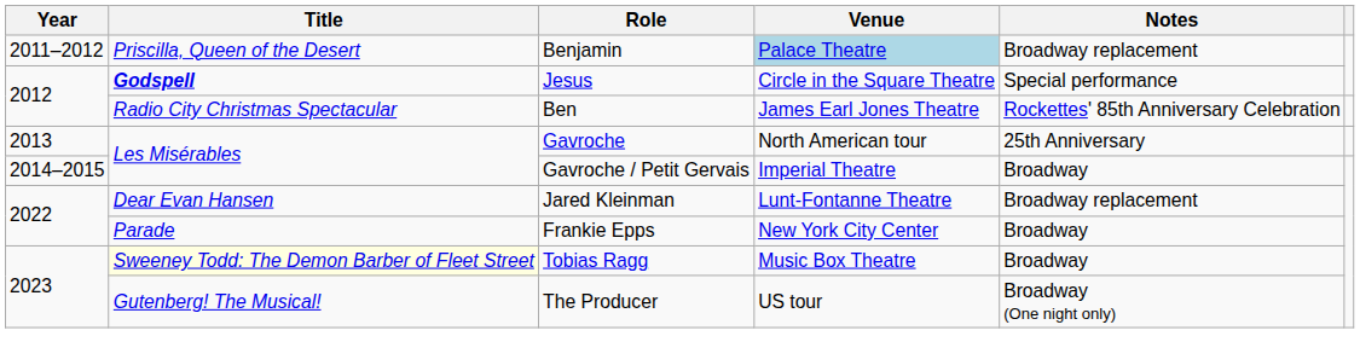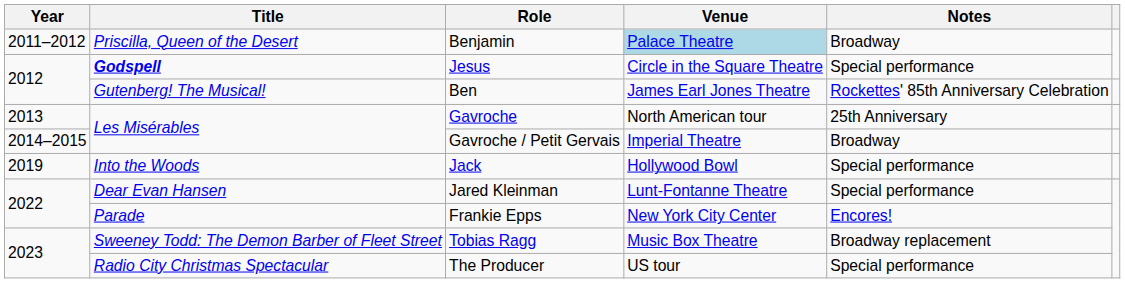Benjamin | Notes: Broadway replacement -> Broadway
Ben | Title: Radio City Christmas Spectacular -> Gutenberg! The Musical!
+ row: 2019 | Into the Woods | Jack | Hollywood Bowl | Special performance
Jared Kleinman | Notes: Broadway replacement -> Special performance
Frankie Epps | Notes: Broadway -> Encores!
Tobias Ragg | Title: lightyellow background -> no background
Tobias Ragg | Notes: Broadway -> Broadway replacement
The Producer | Title: Gutenberg! The Musical! -> Radio City Christmas Spectacular
The Producer | Notes: Broadway (One night only) -> Special performance
